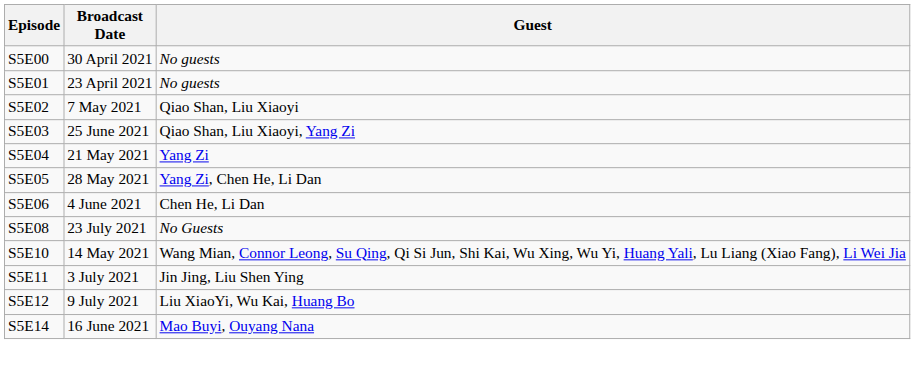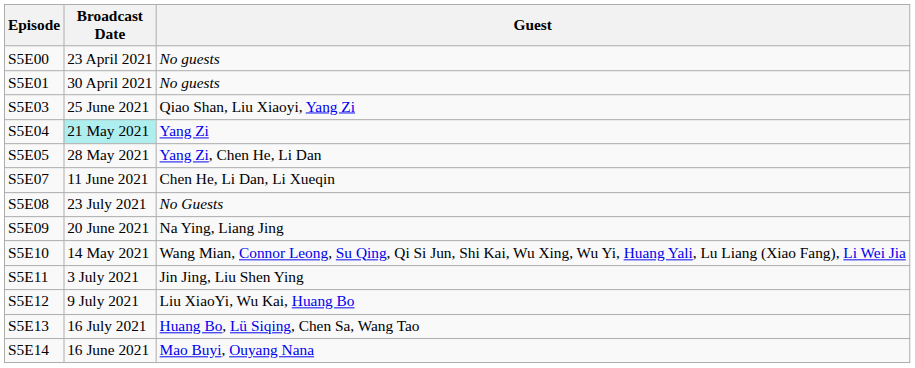S5E00 | Broadcast Date: 30 April 2021 -> 23 April 2021
S5E01 | Broadcast Date: 23 April 2021 -> 30 April 2021
- row: S5E02 | 7 May 2021 | Qiao Shan, Liu Xiaoyi
S5E04 | Broadcast Date: no background -> paleturquoise background
- row: S5E06 | 4 June 2021 | Chen He, Li Dan
+ row: S5E07 | 11 June 2021 | Chen He, Li Dan, Li Xueqin
+ row: S5E09 | 20 June 2021 | Na Ying, Liang Jing
+ row: S5E13 | 16 July 2021 | Huang Bo, Lü Siqing, Chen Sa, Wang Tao
